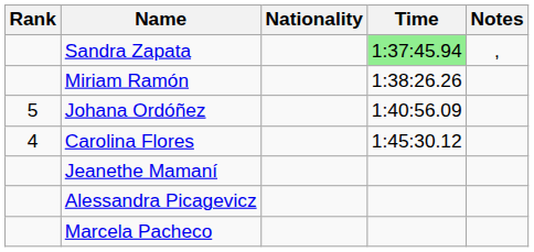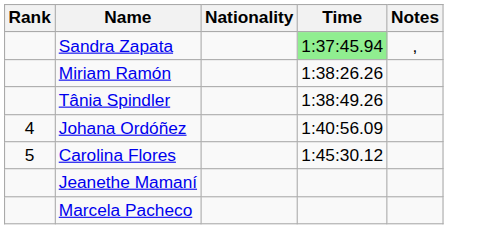+ row: Tânia Spindler | 1:38:49.26
Johana Ordóñez | Rank: 5 -> 4
Carolina Flores | Rank: 4 -> 5
- row: Alessandra Picagevicz
